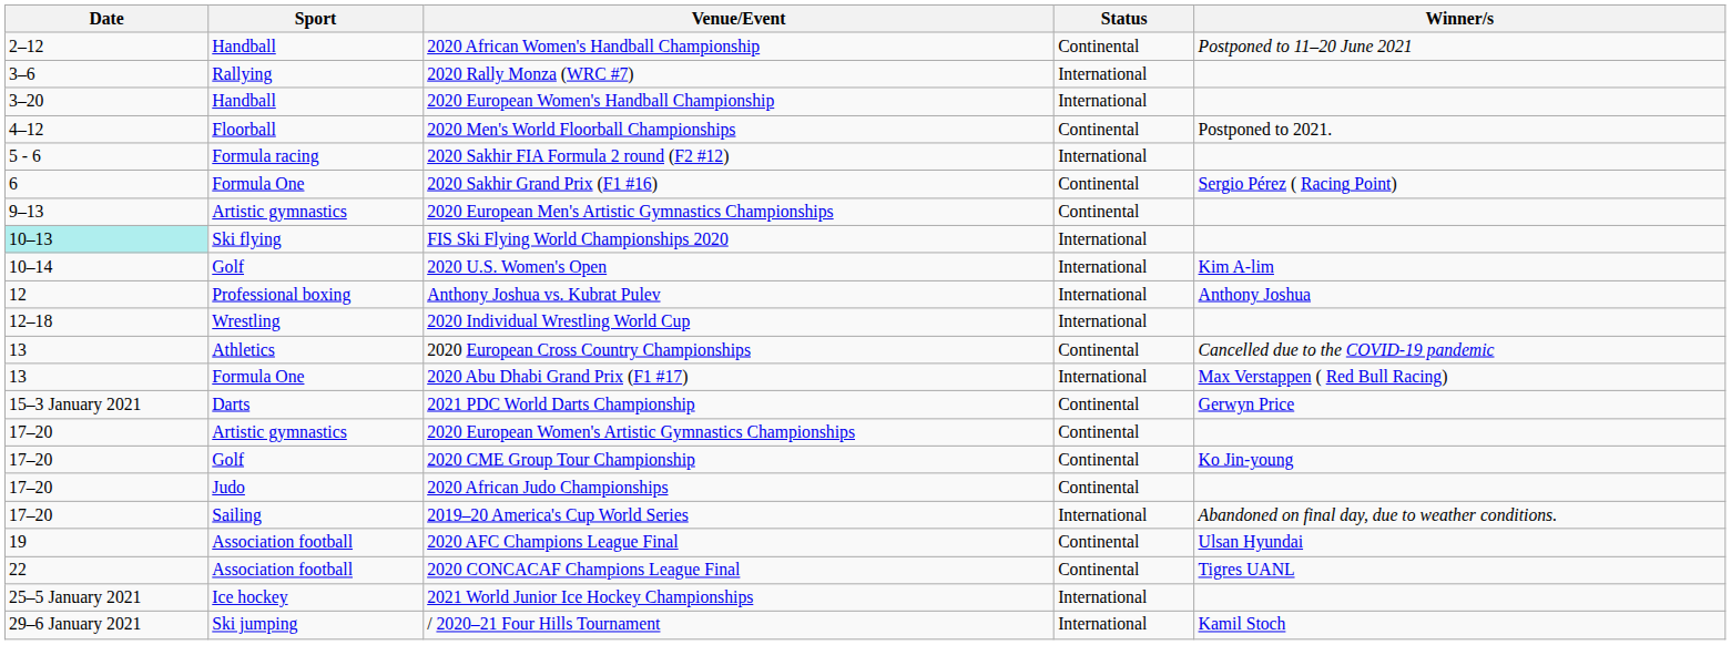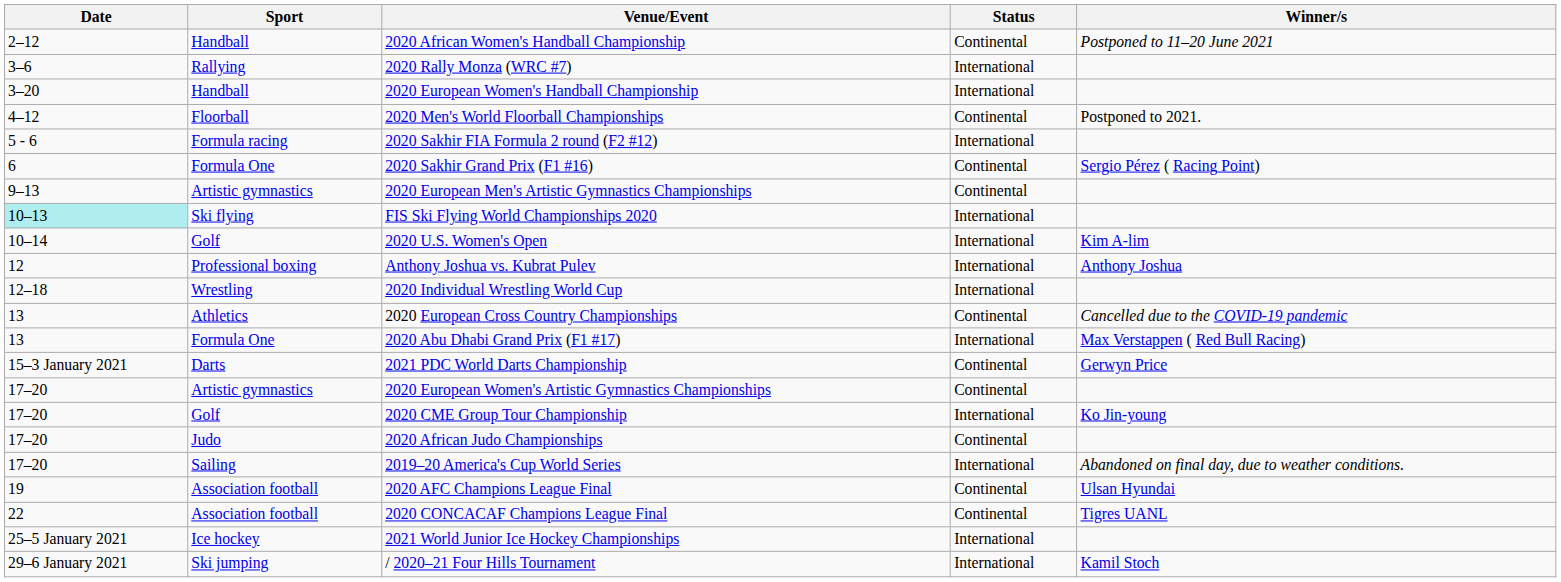2020 CME Group Tour Championship | Status: Continental -> International
